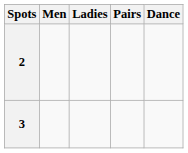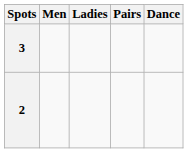rows swapped: 3 <-> 2
